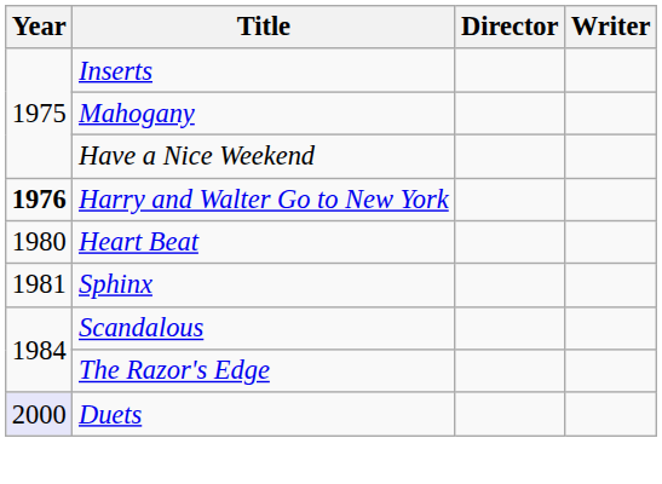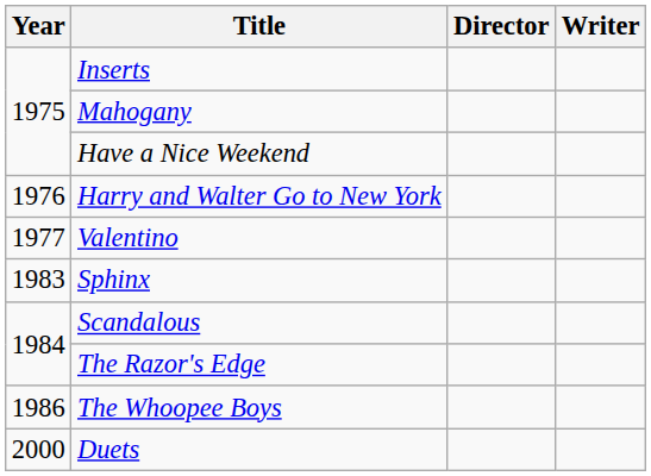Harry and Walter Go to New York | Year: bold -> normal
+ row: 1977 | Valentino
- row: 1980 | Heart Beat
Sphinx | Year: 1981 -> 1983
+ row: 1986 | The Whoopee Boys
Duets | Year: lavender background -> no background
